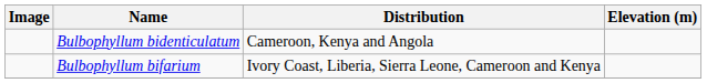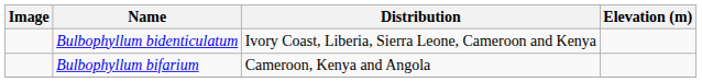Bulbophyllum bidenticulatum | Distribution: Cameroon, Kenya and Angola -> Ivory Coast, Liberia, Sierra Leone, Cameroon and Kenya
Bulbophyllum bifarium | Distribution: Ivory Coast, Liberia, Sierra Leone, Cameroon and Kenya -> Cameroon, Kenya and Angola
